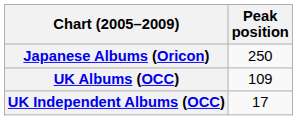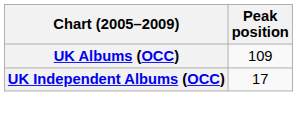- row: Japanese Albums (Oricon) | 250
